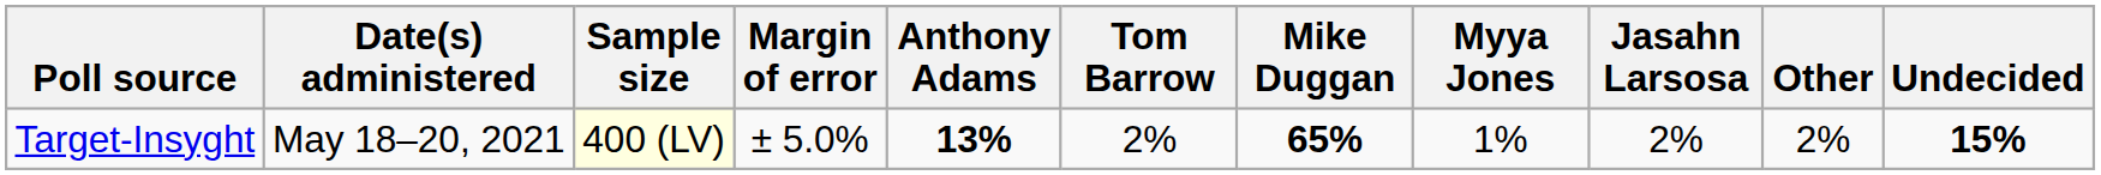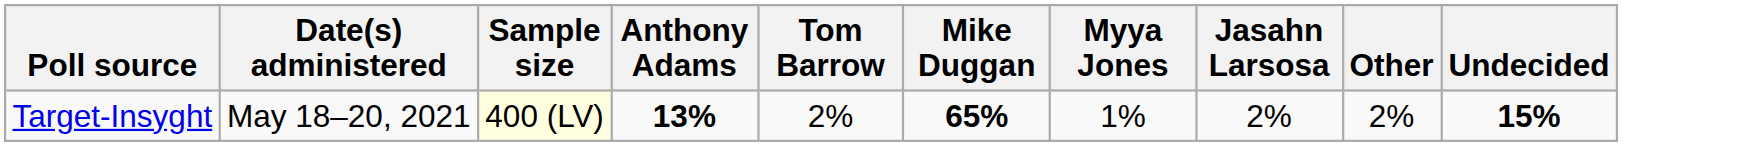- column: Margin of error | ± 5.0%
